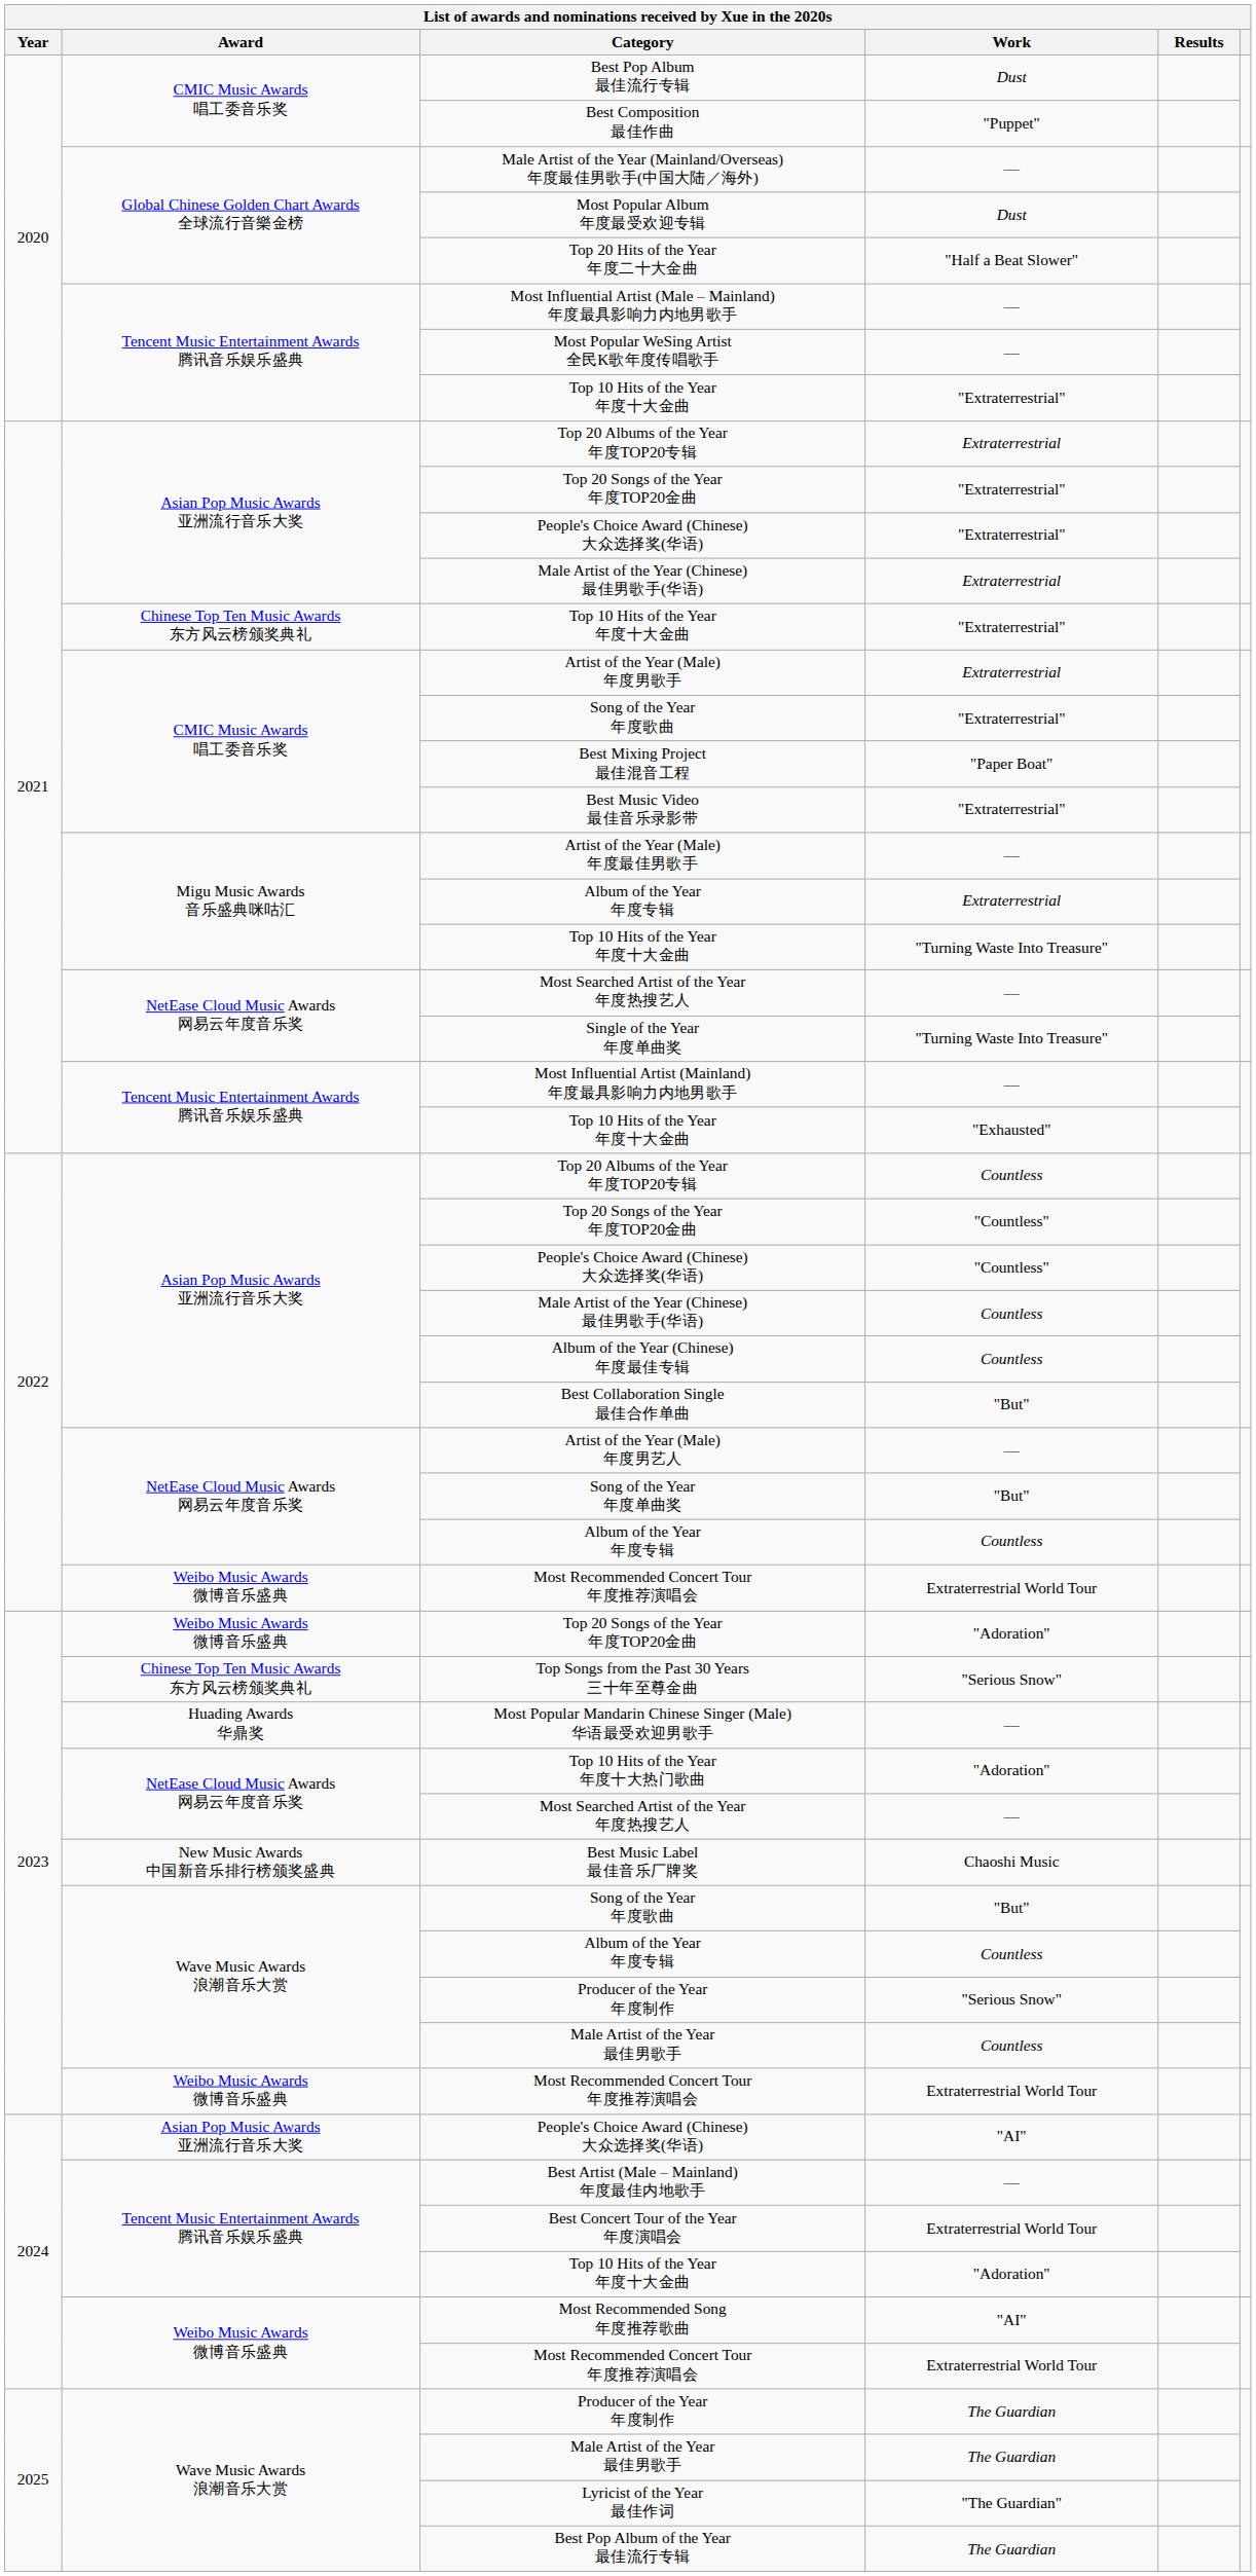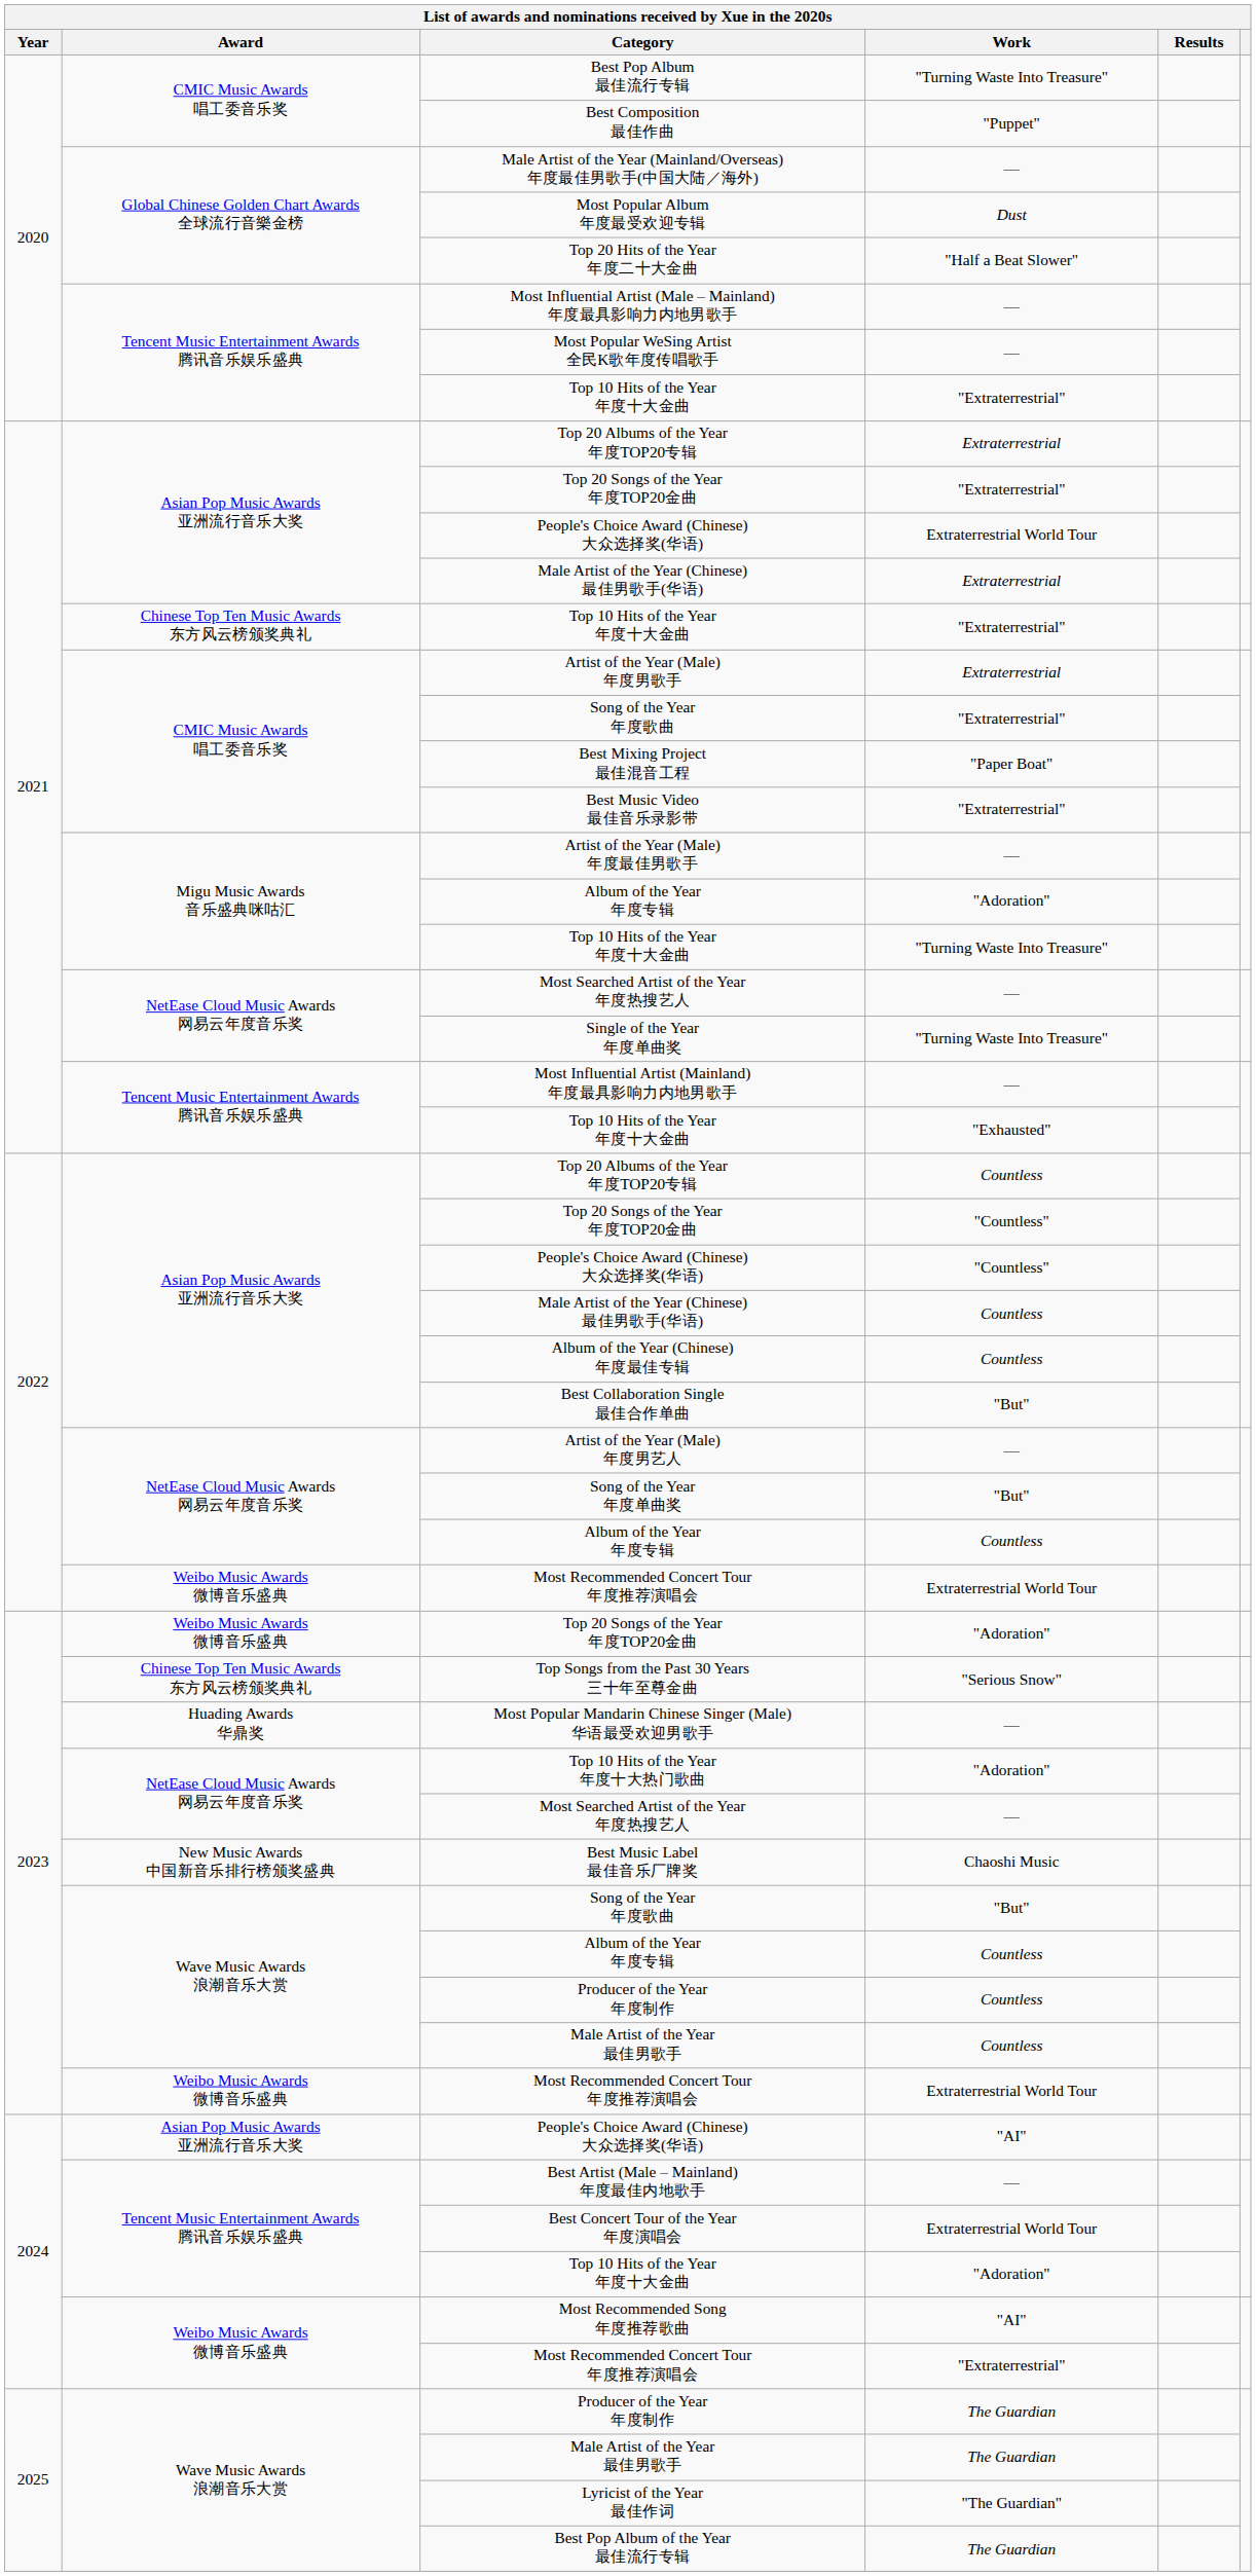Best Pop Album 最佳流行专辑 | Work: Dust -> "Turning Waste Into Treasure"
2021 / People's Choice Award (Chinese) 大众选择奖(华语) | Work: "Extraterrestrial" -> Extraterrestrial World Tour
2021 / Album of the Year 年度专辑 | Work: Extraterrestrial -> "Adoration"
2023 / Producer of the Year 年度制作 | Work: "Serious Snow" -> Countless
2024 / Most Recommended Concert Tour 年度推荐演唱会 | Work: Extraterrestrial World Tour -> "Extraterrestrial"
